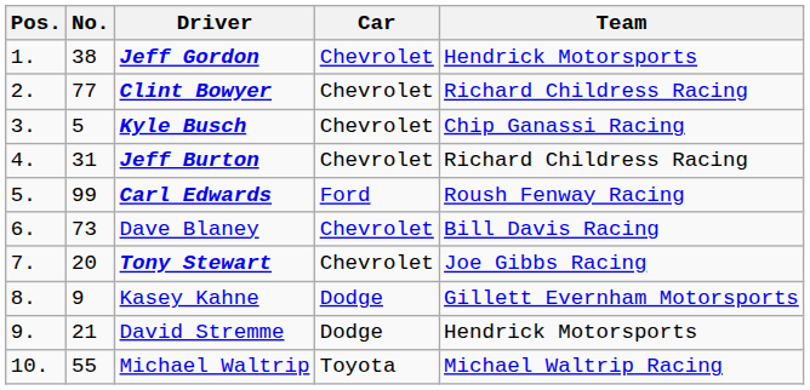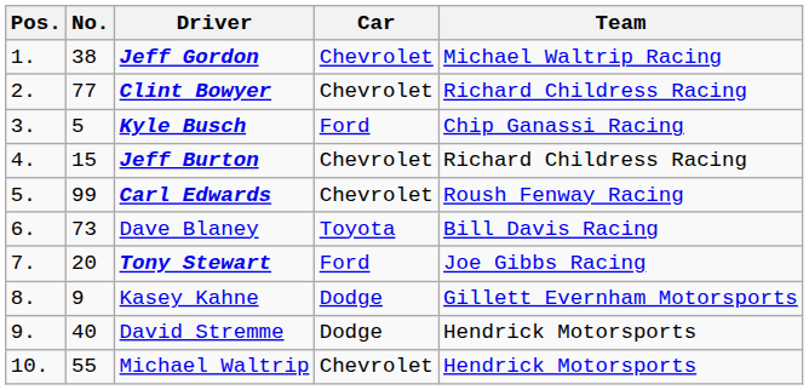Jeff Gordon | Team: Hendrick Motorsports -> Michael Waltrip Racing
Kyle Busch | Car: Chevrolet -> Ford
Jeff Burton | No.: 31 -> 15
Carl Edwards | Car: Ford -> Chevrolet
Dave Blaney | Car: Chevrolet -> Toyota
Tony Stewart | Car: Chevrolet -> Ford
David Stremme | No.: 21 -> 40
Michael Waltrip | Car: Toyota -> Chevrolet
Michael Waltrip | Team: Michael Waltrip Racing -> Hendrick Motorsports
